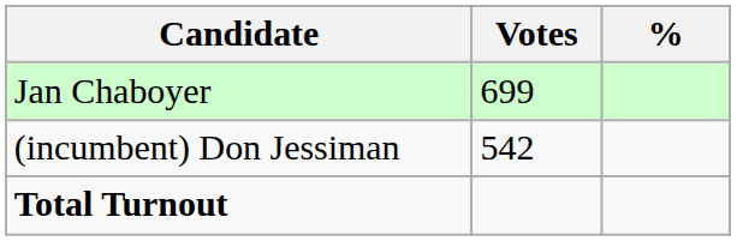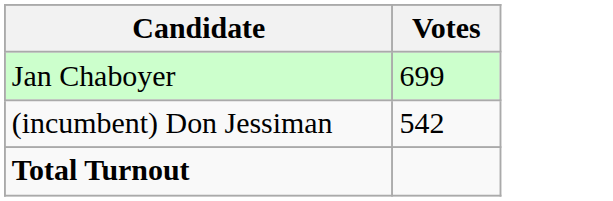- column: %
